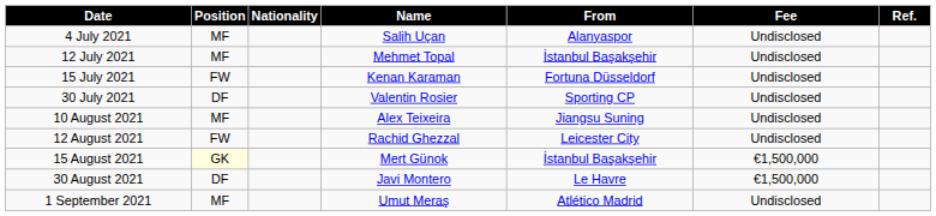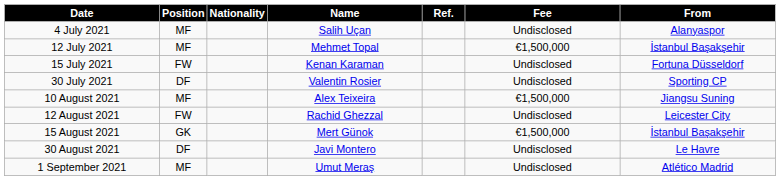columns swapped: From <-> Ref.
12 July 2021 | Fee: Undisclosed -> €1,500,000
10 August 2021 | Fee: Undisclosed -> €1,500,000
15 August 2021 | Position: lightyellow background -> no background
30 August 2021 | Fee: €1,500,000 -> Undisclosed
